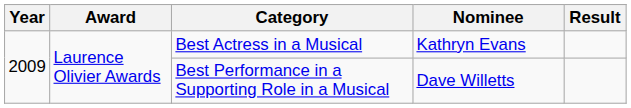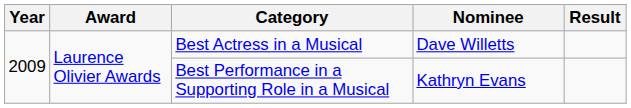Best Actress in a Musical | Nominee: Kathryn Evans -> Dave Willetts
Best Performance in a Supporting Role in a Musical | Nominee: Dave Willetts -> Kathryn Evans
